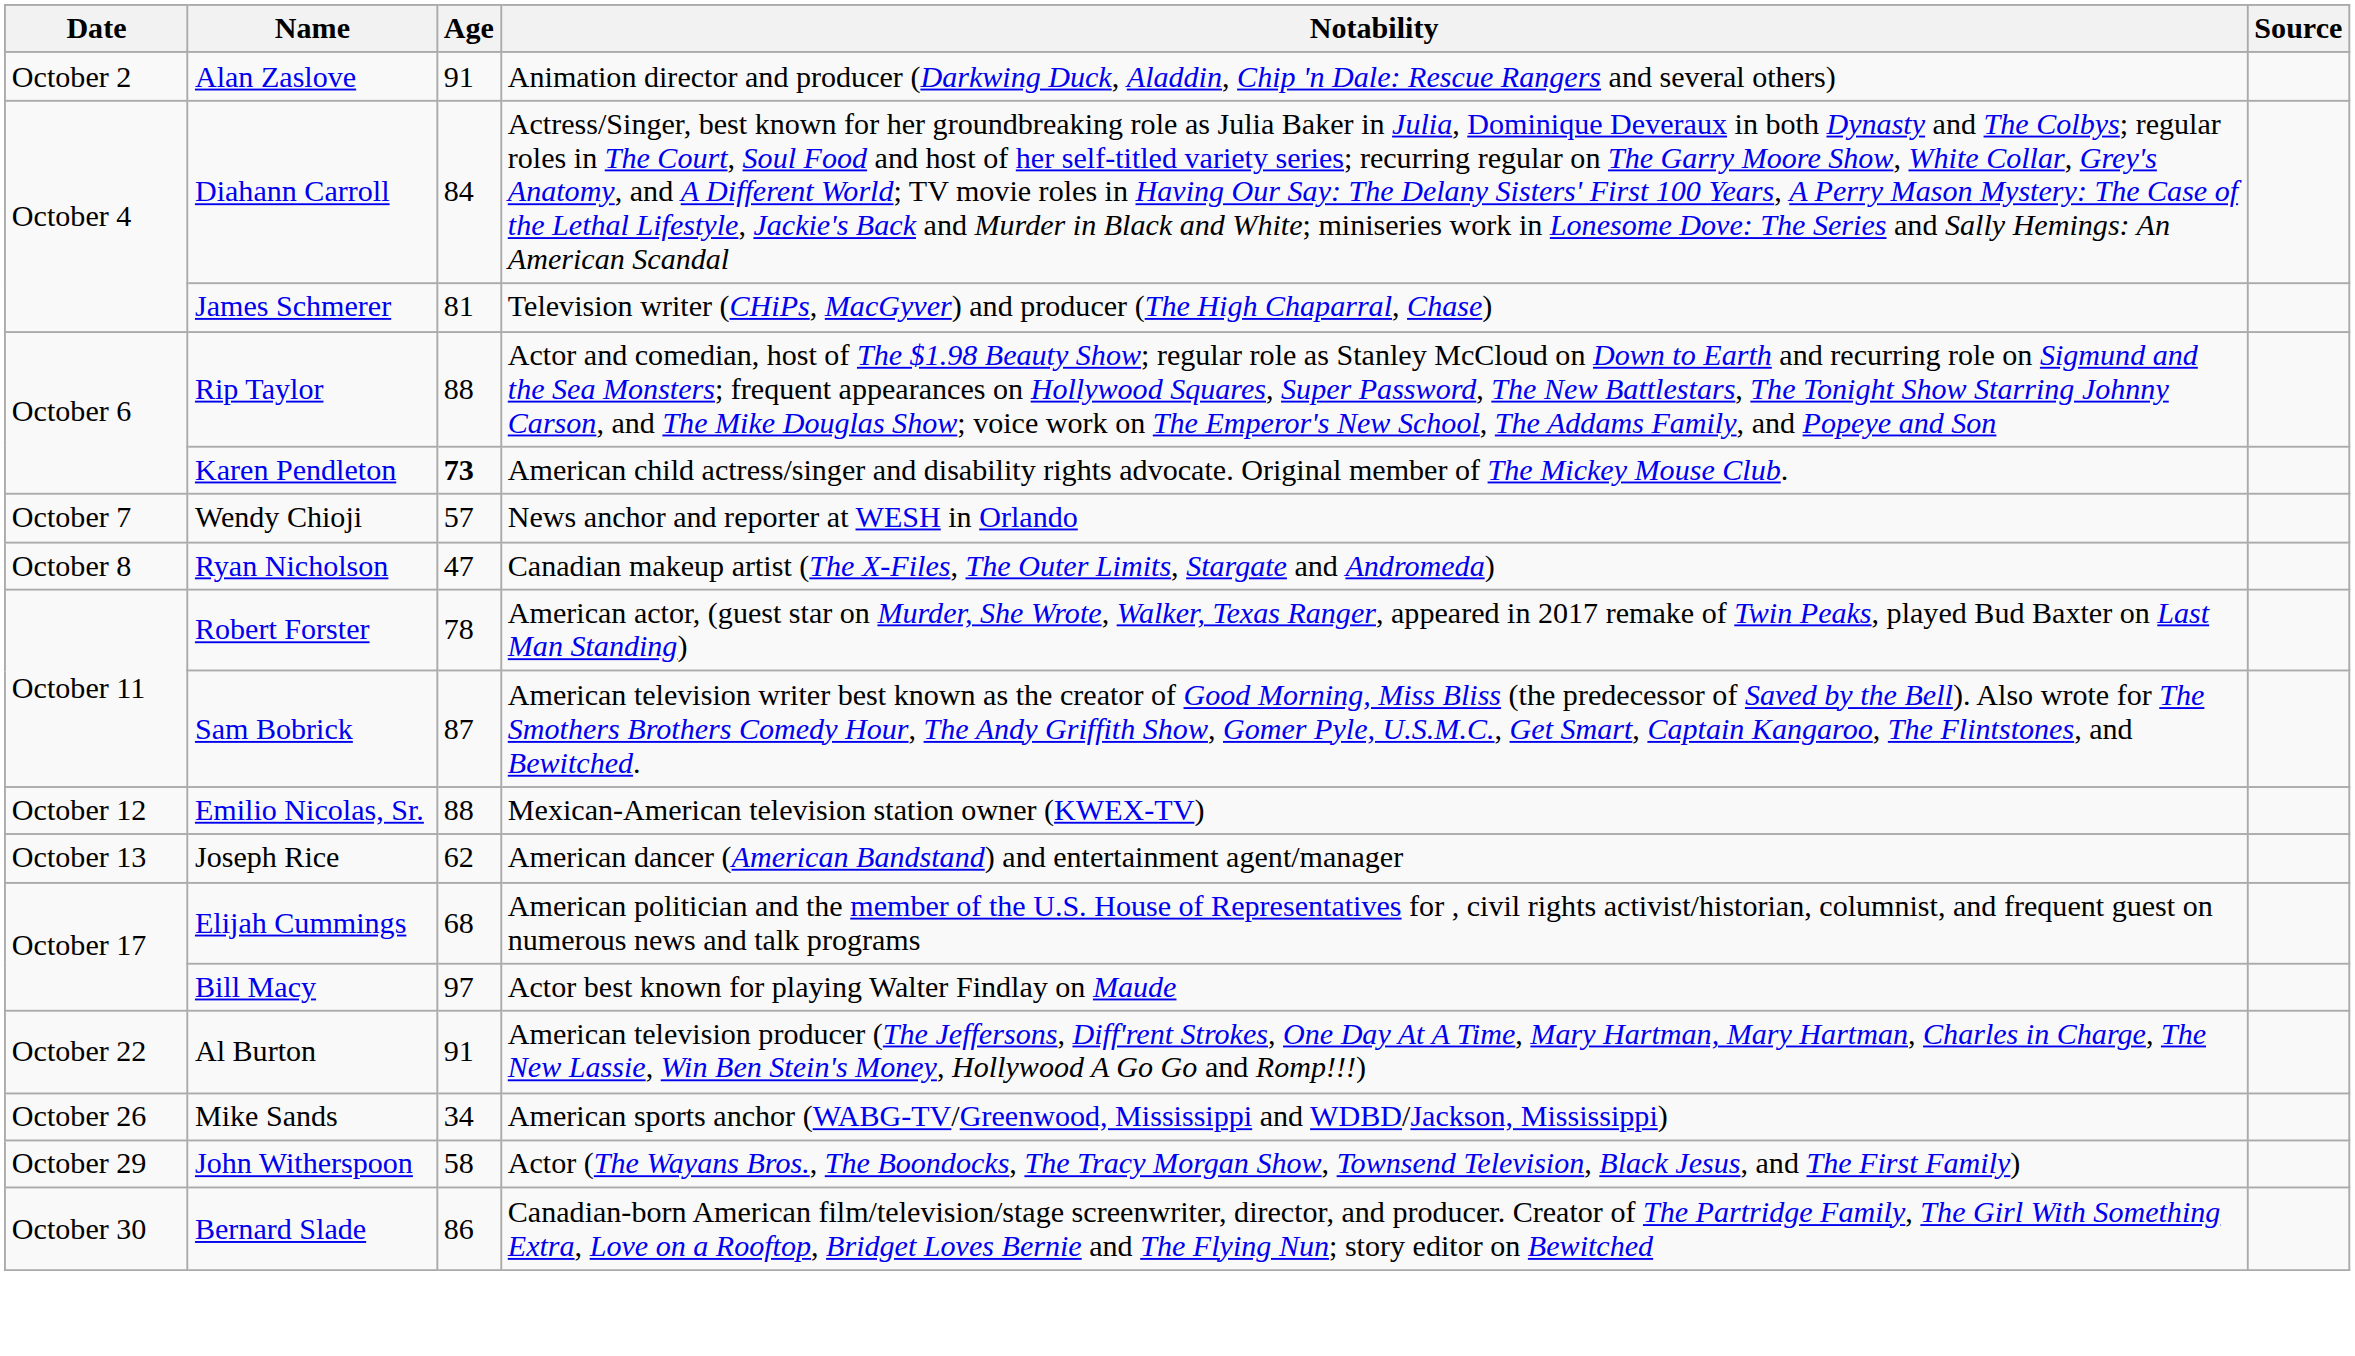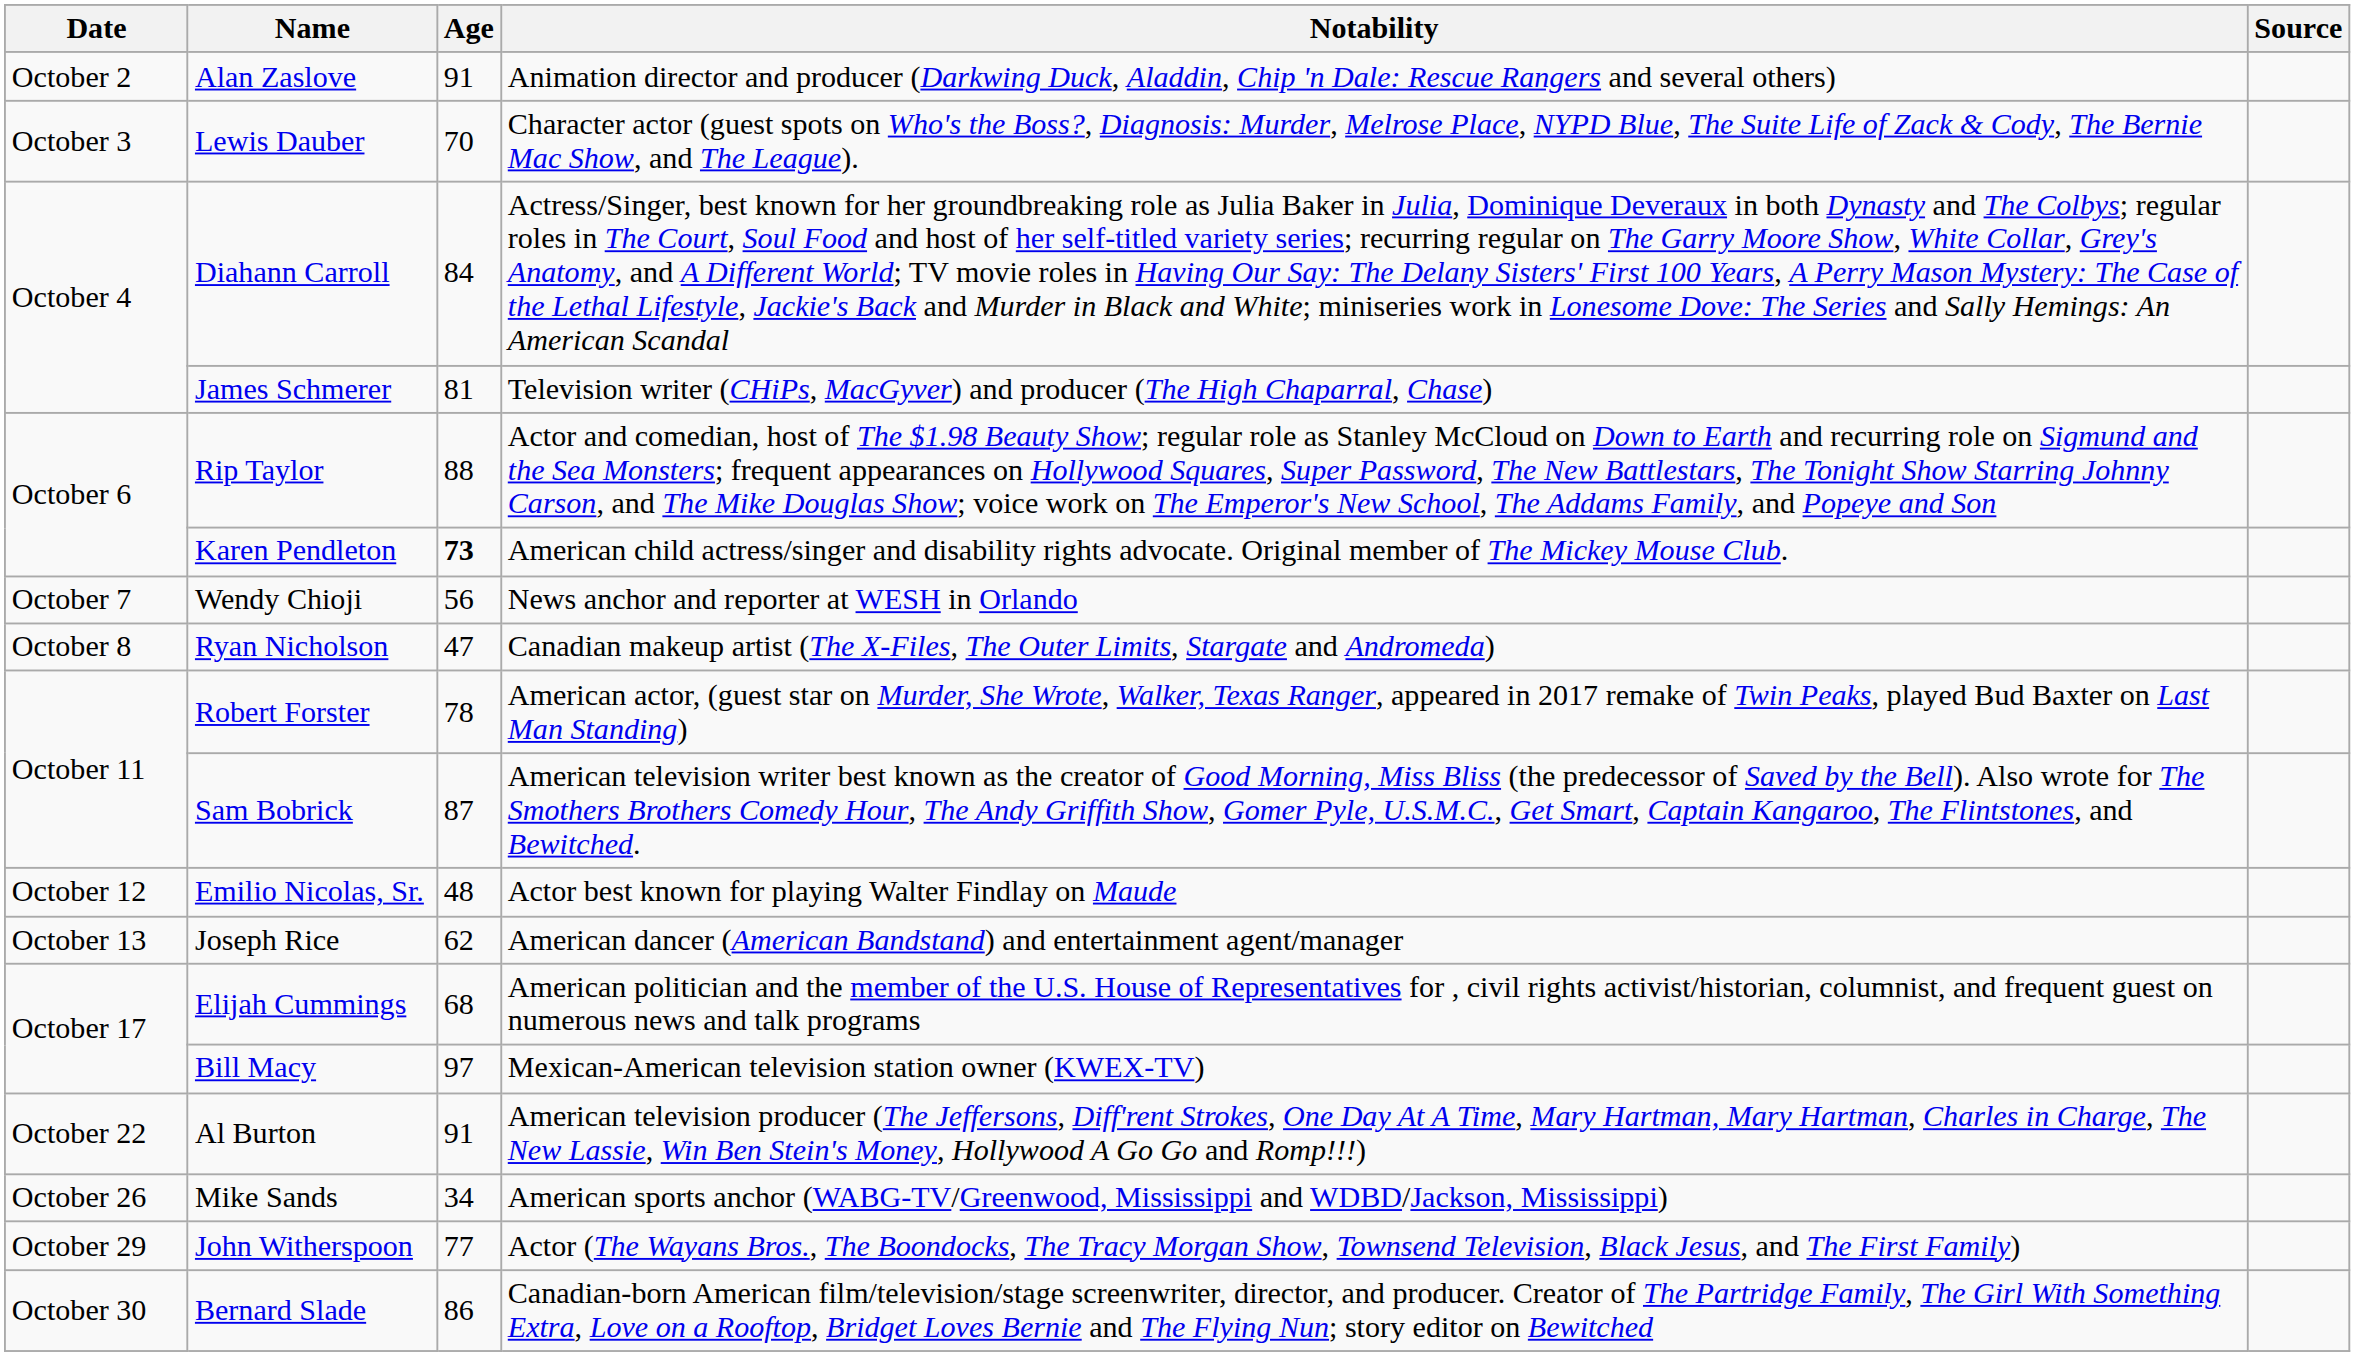+ row: October 3 | Lewis Dauber | 70 | Character actor (guest spots on Who's the Boss?, Diagnosis: Murder, Melrose Place, NYPD Blue, The Suite Life of Zack & Cody, The Bernie Mac Show, and The League).
Wendy Chioji | Age: 57 -> 56
Emilio Nicolas, Sr. | Age: 88 -> 48
Emilio Nicolas, Sr. | Notability: Mexican-American television station owner (KWEX-TV) -> Actor best known for playing Walter Findlay on Maude
Bill Macy | Notability: Actor best known for playing Walter Findlay on Maude -> Mexican-American television station owner (KWEX-TV)
John Witherspoon | Age: 58 -> 77
